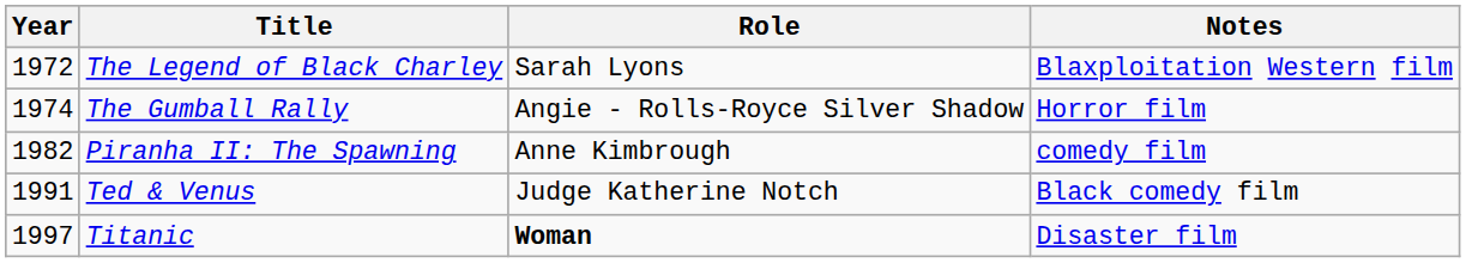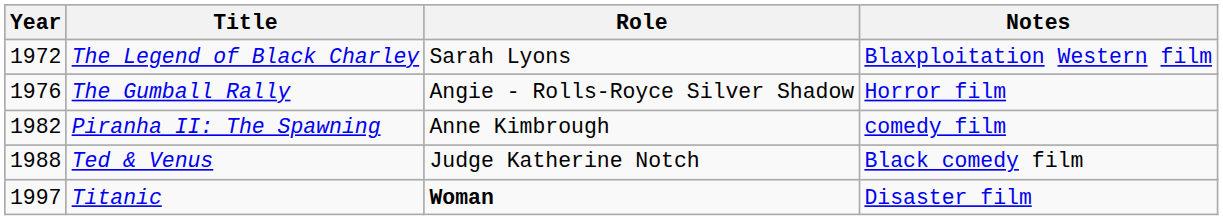The Gumball Rally | Year: 1974 -> 1976
Ted & Venus | Year: 1991 -> 1988
